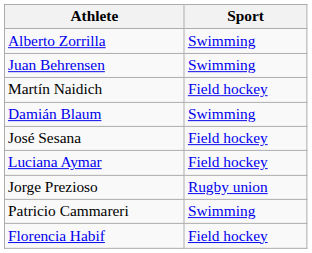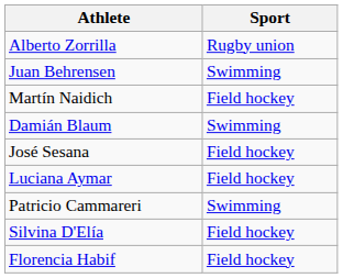Alberto Zorrilla | Sport: Swimming -> Rugby union
- row: Jorge Prezioso | Rugby union
+ row: Silvina D'Elía | Field hockey
